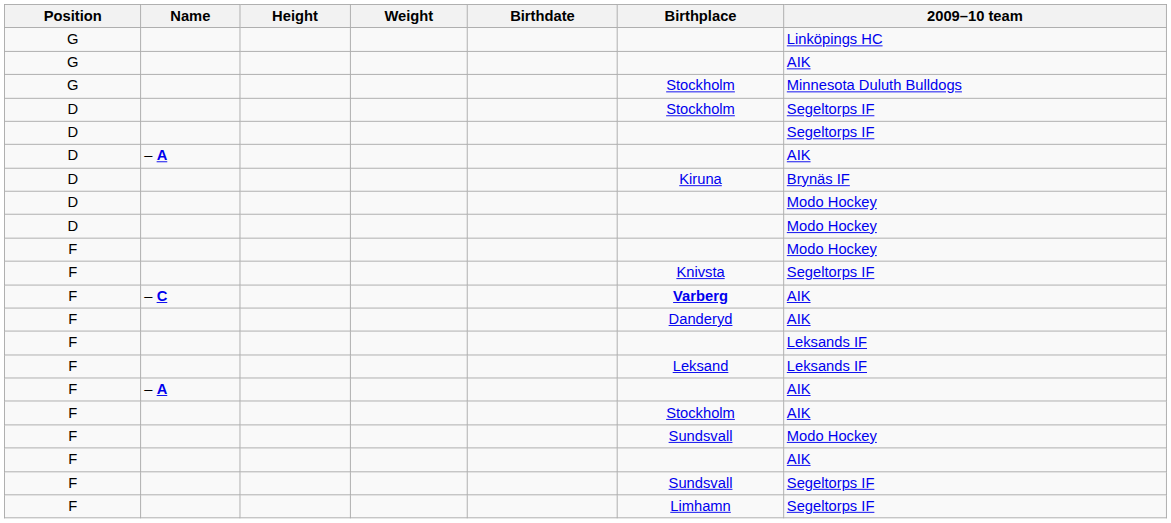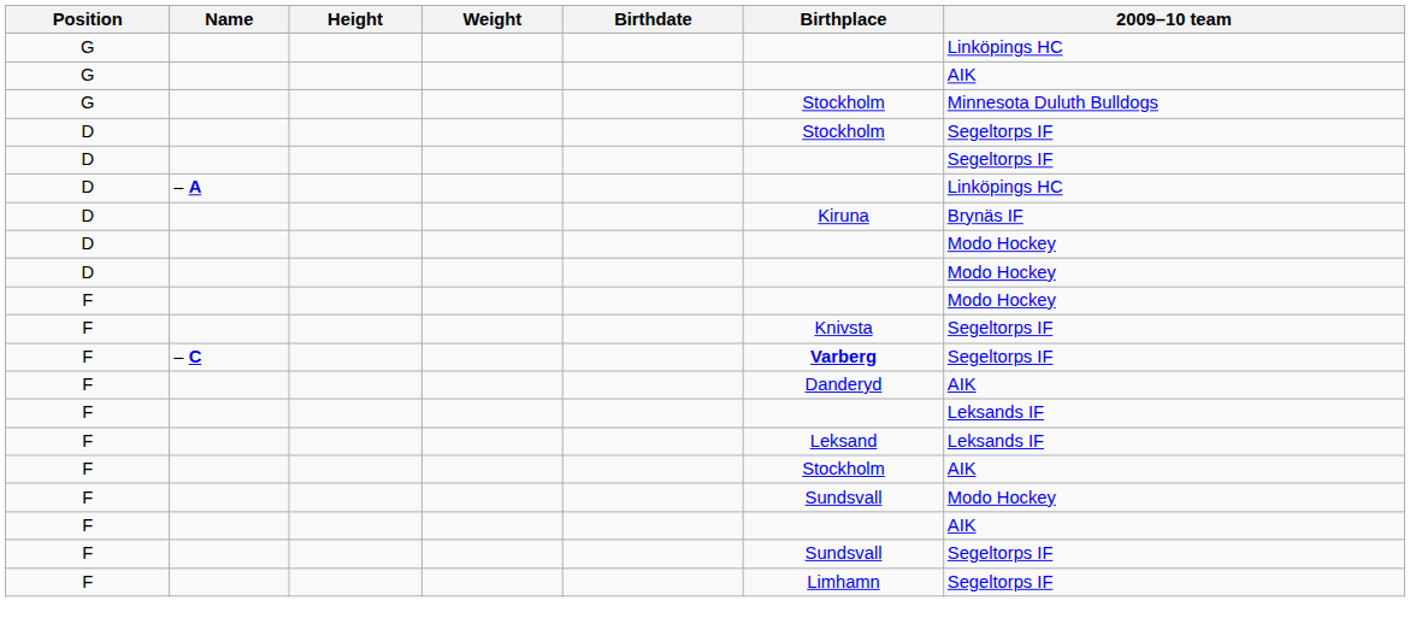D / – A | 2009–10 team: AIK -> Linköpings HC
F / – C | 2009–10 team: AIK -> Segeltorps IF
- row: F | – A | AIK
